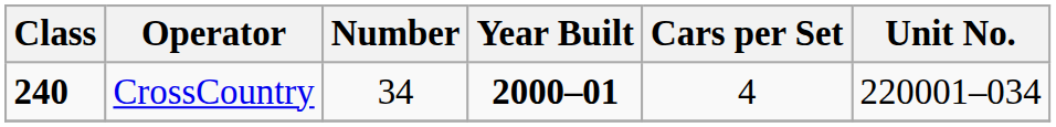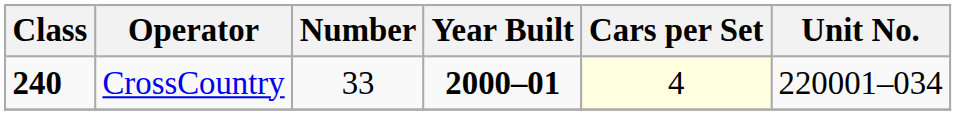CrossCountry | Number: 34 -> 33
CrossCountry | Cars per Set: no background -> lightyellow background
